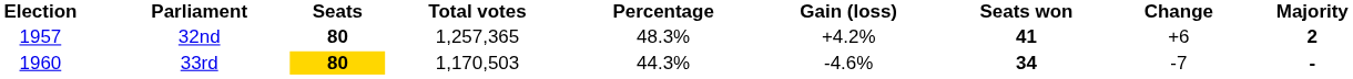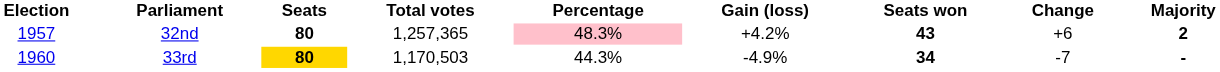32nd | Percentage: no background -> pink background
32nd | Seats won: 41 -> 43
33rd | Gain (loss): -4.6% -> -4.9%
